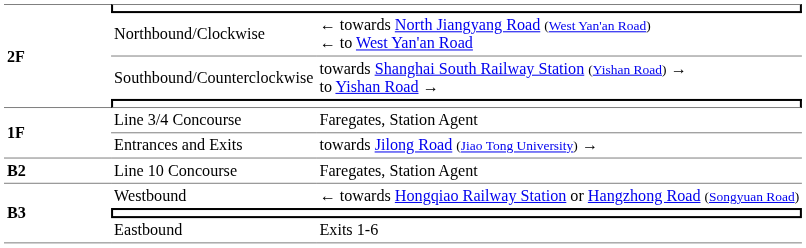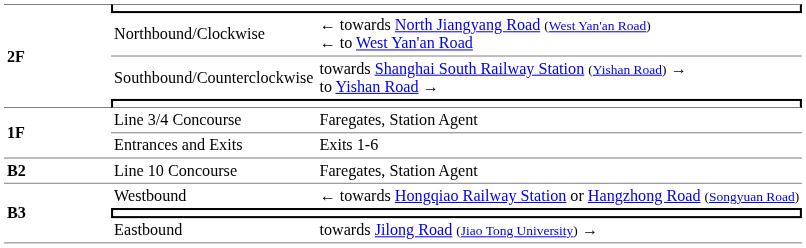Entrances and Exits | column 3: towards Jilong Road (Jiao Tong University) → -> Exits 1-6
Eastbound | column 3: Exits 1-6 -> towards Jilong Road (Jiao Tong University) →
